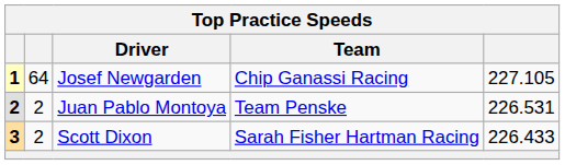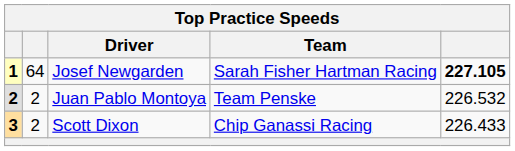Josef Newgarden | Team: Chip Ganassi Racing -> Sarah Fisher Hartman Racing
Josef Newgarden | column 5: normal -> bold
Juan Pablo Montoya | column 5: 226.531 -> 226.532
Scott Dixon | Team: Sarah Fisher Hartman Racing -> Chip Ganassi Racing
